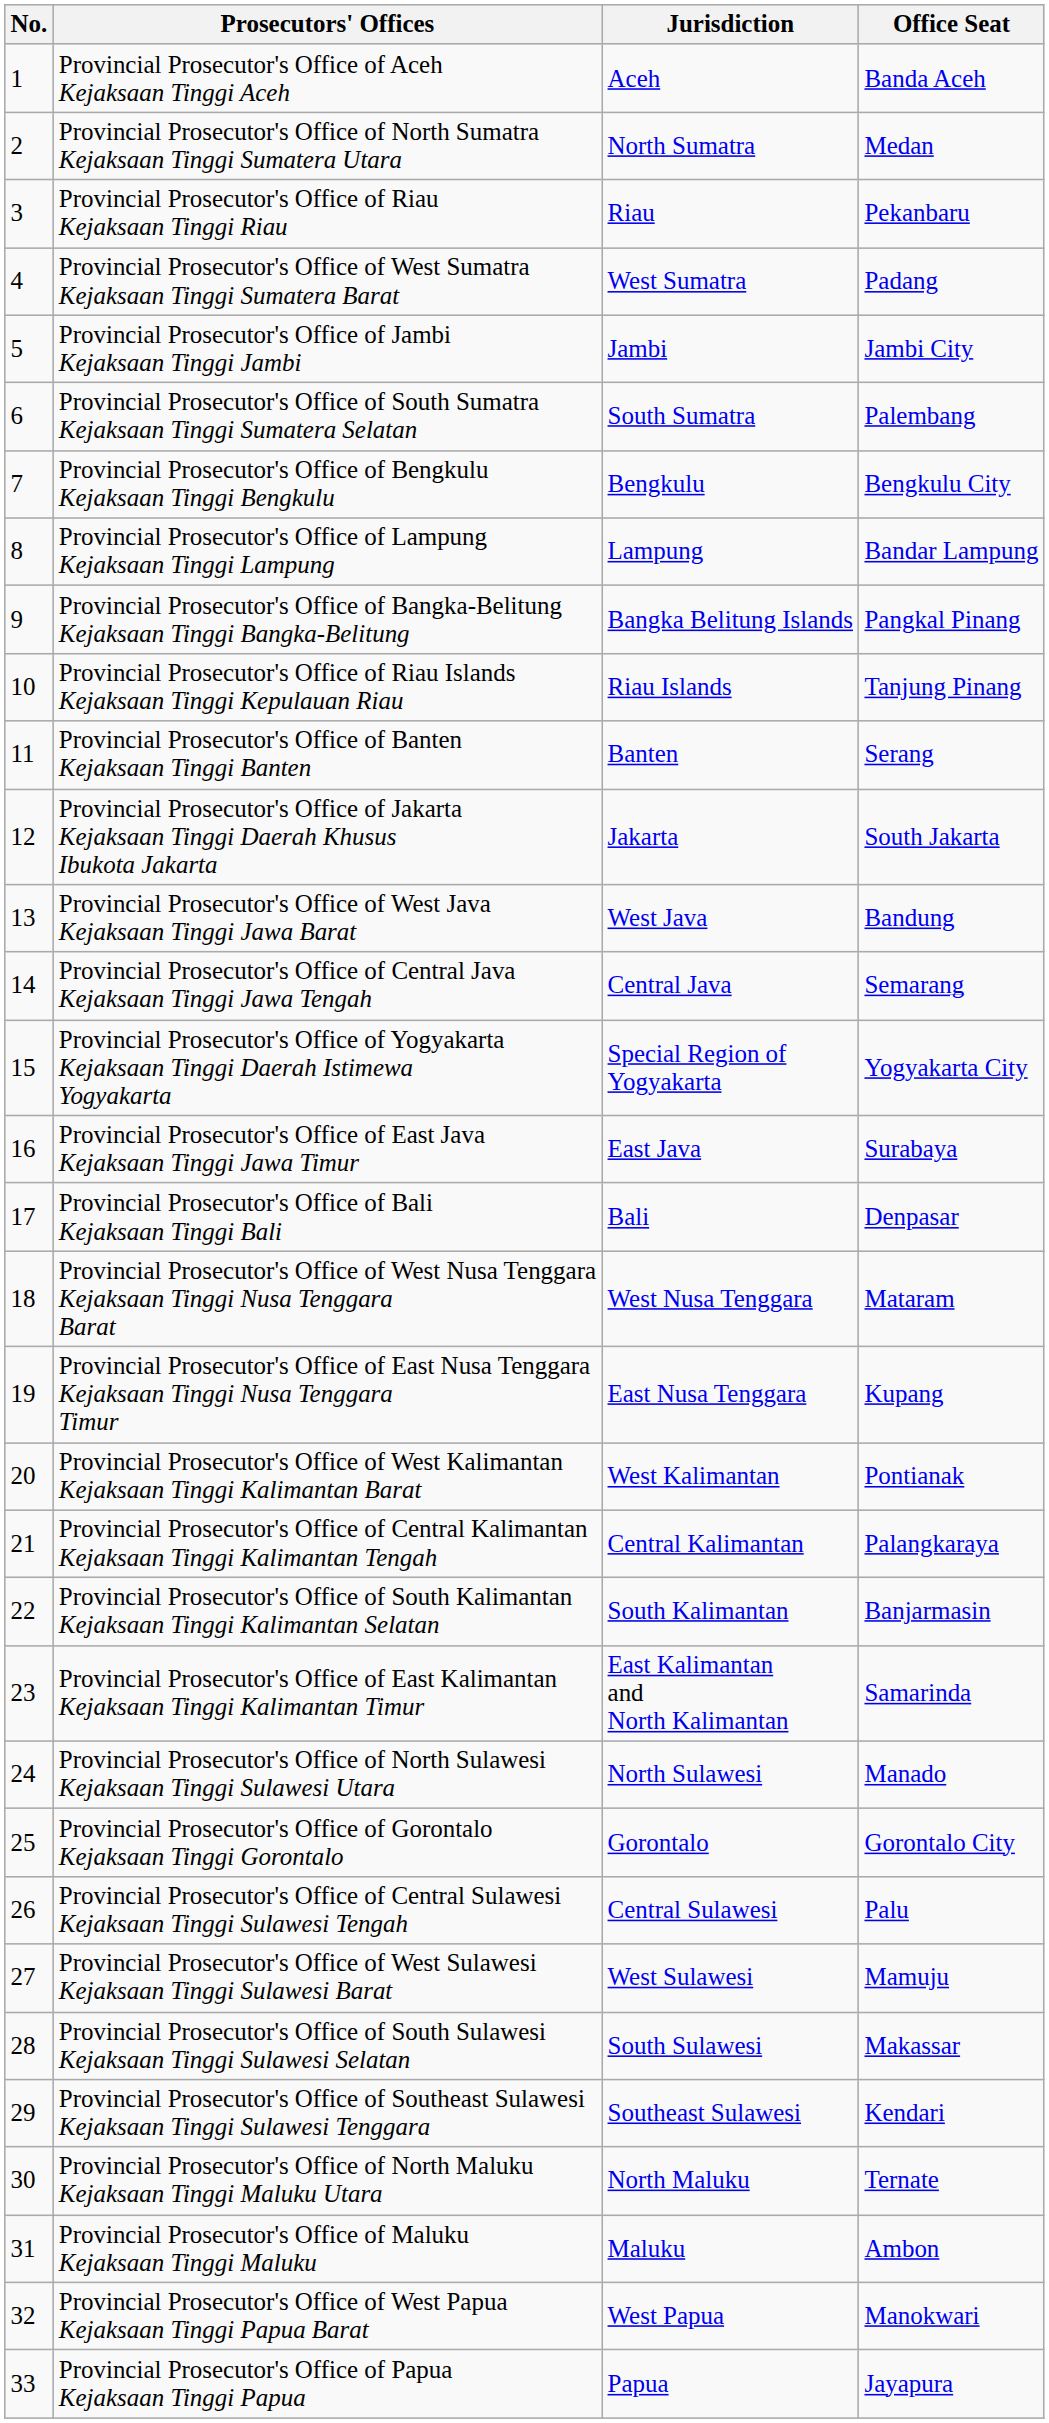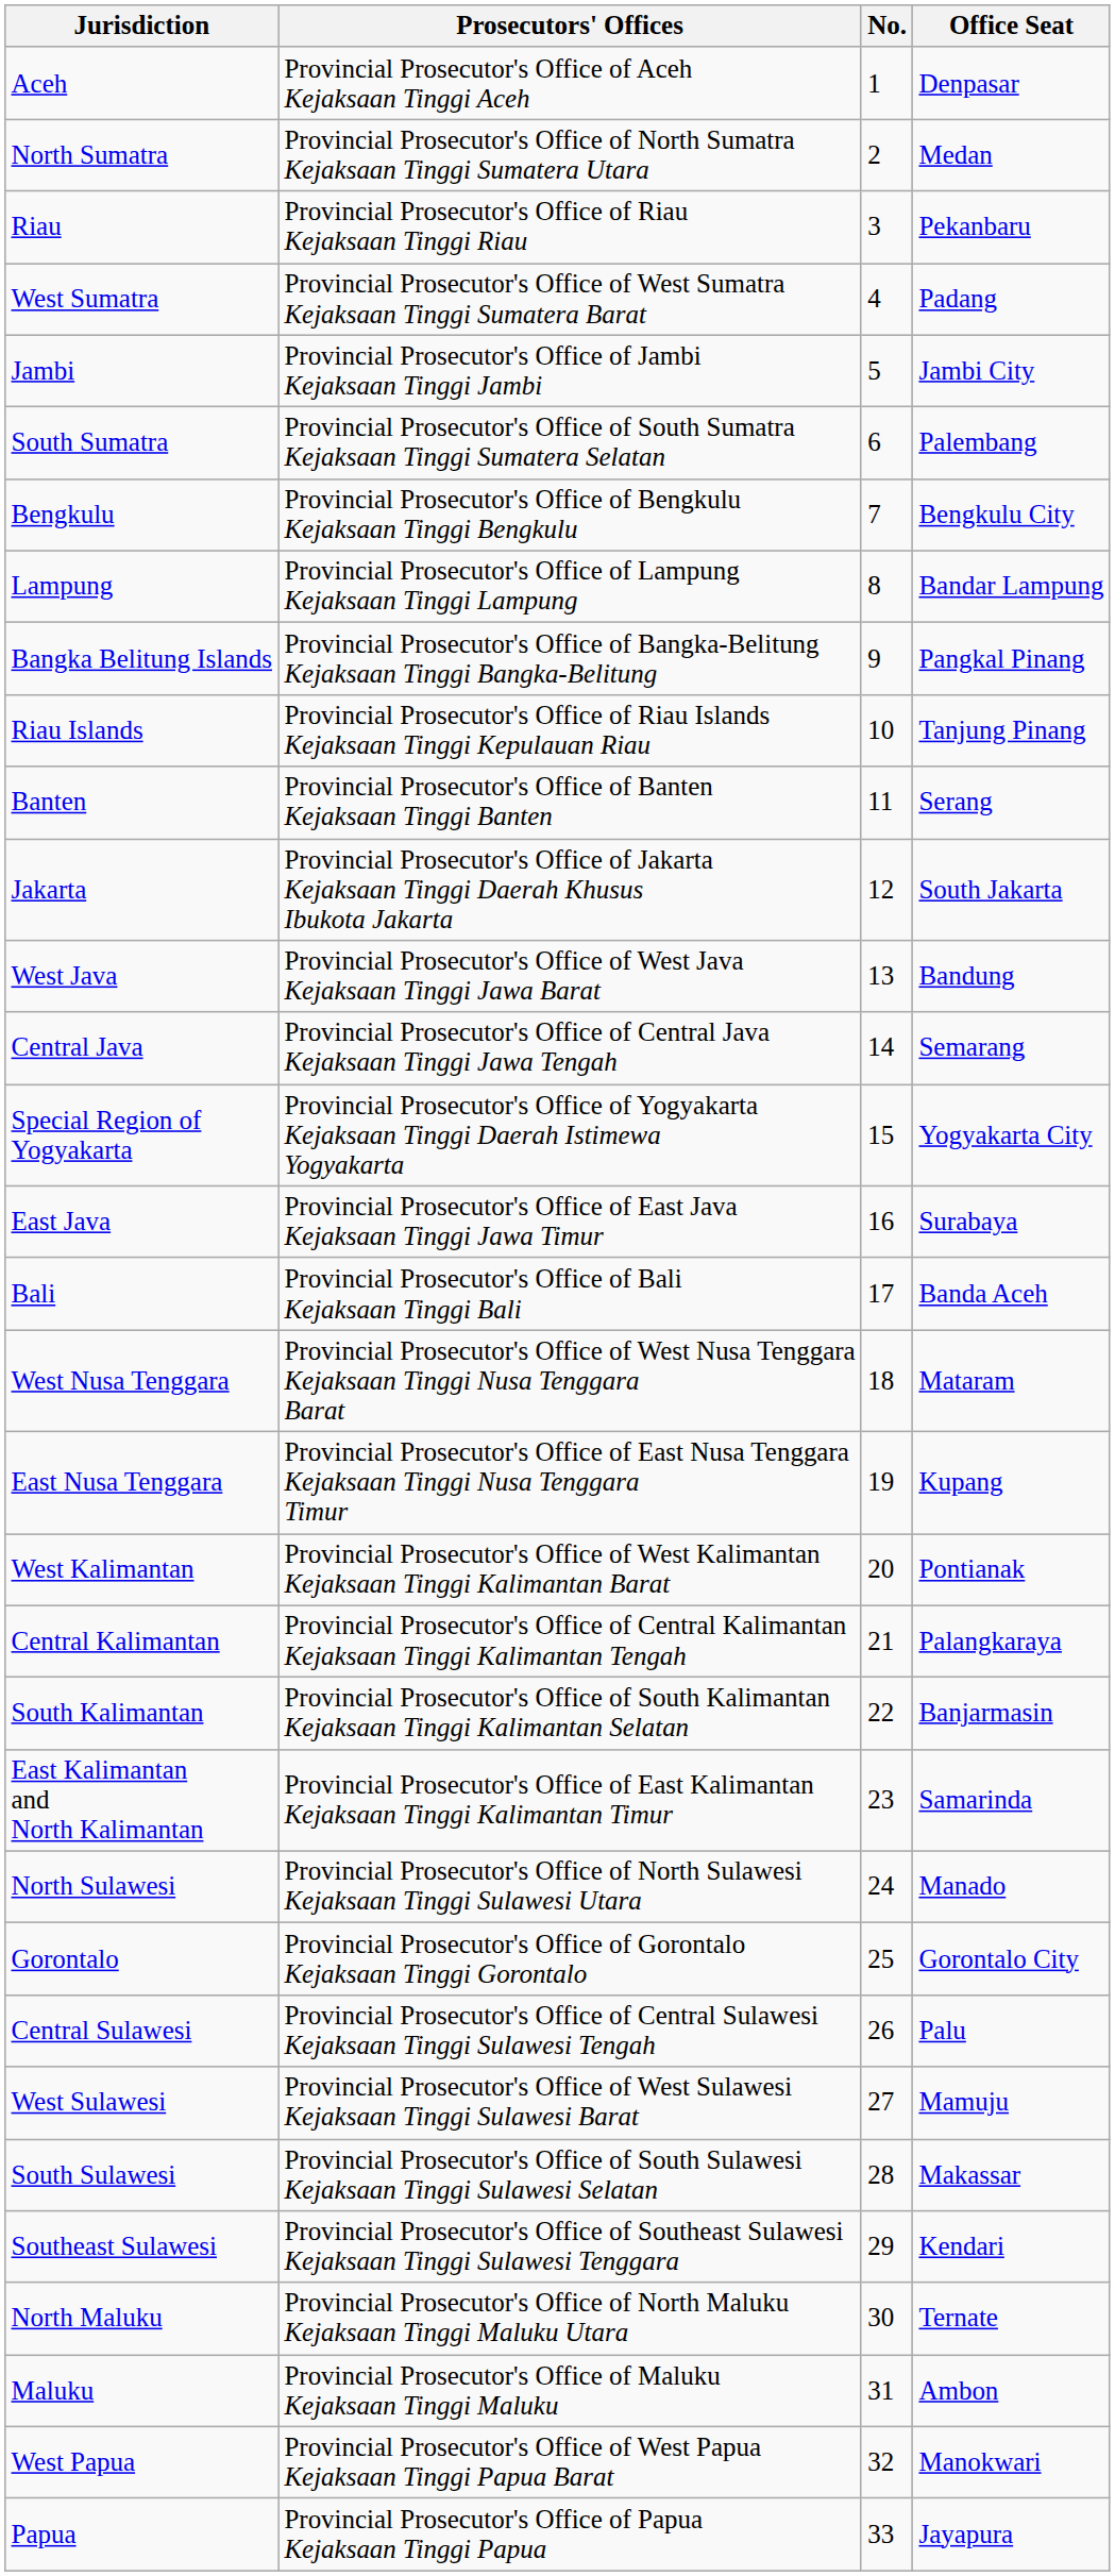columns swapped: No. <-> Jurisdiction
Provincial Prosecutor's Office of Aceh Kejaksaan Tinggi Aceh | Office Seat: Banda Aceh -> Denpasar
Provincial Prosecutor's Office of Bali Kejaksaan Tinggi Bali | Office Seat: Denpasar -> Banda Aceh
